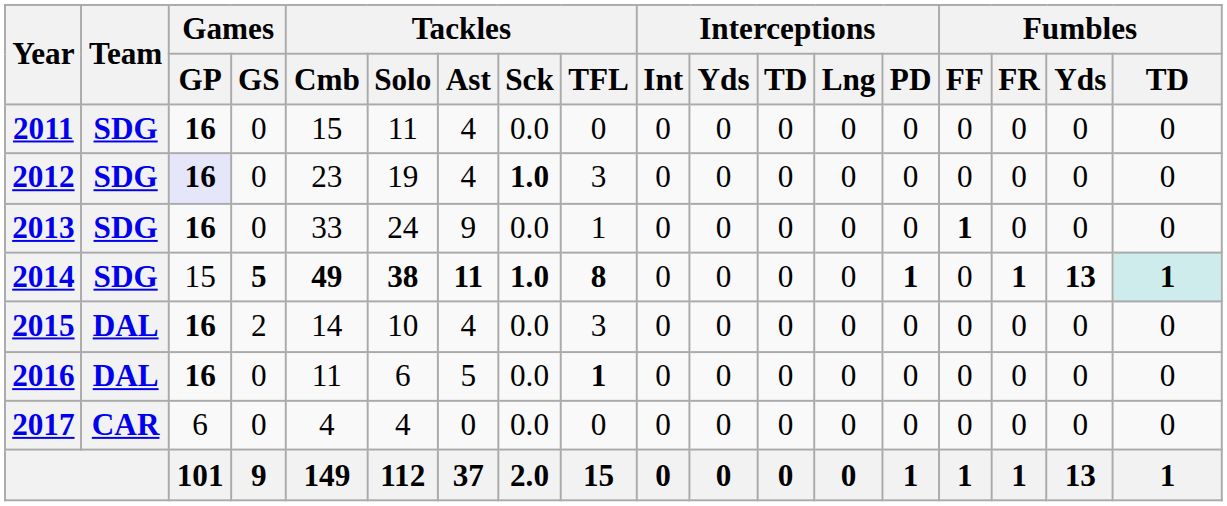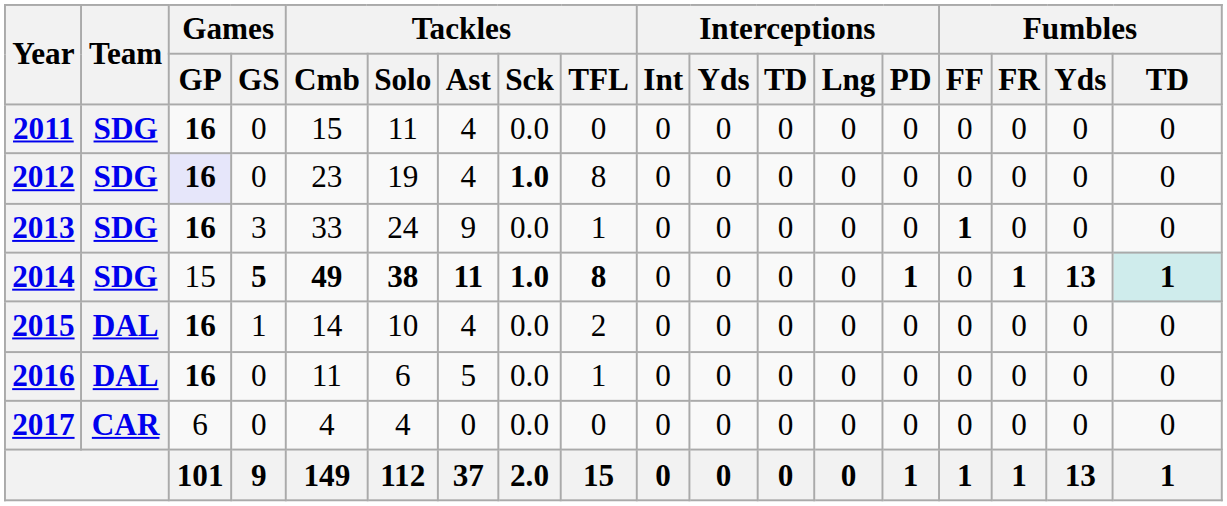2012 | Tackles / TFL: 3 -> 8
2013 | Games / GS: 0 -> 3
2015 | Games / GS: 2 -> 1
2015 | Tackles / TFL: 3 -> 2
2016 | Tackles / TFL: bold -> normal
